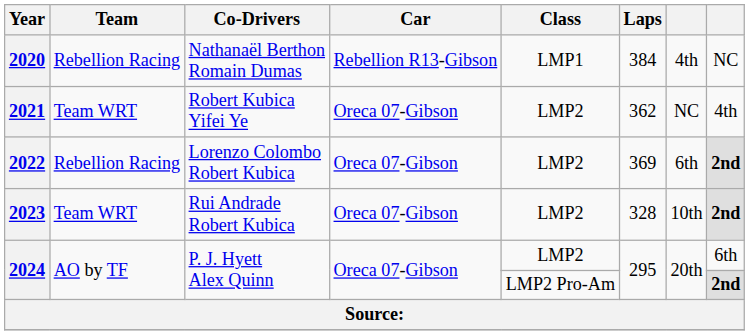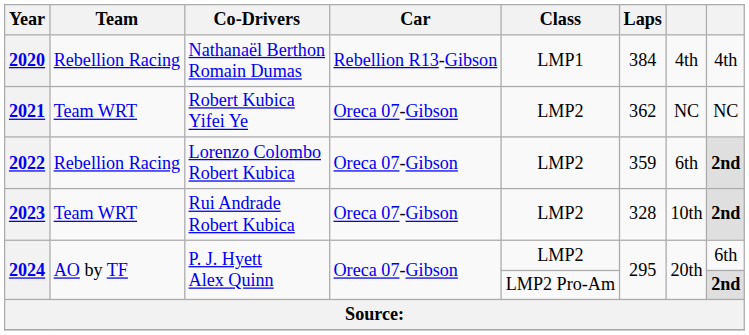2020 | column 8: NC -> 4th
2021 | column 8: 4th -> NC
2022 | Laps: 369 -> 359
